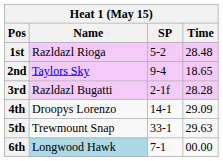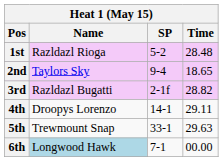3rd | Time: 28.28 -> 28.82
4th | Time: 29.09 -> 29.11
